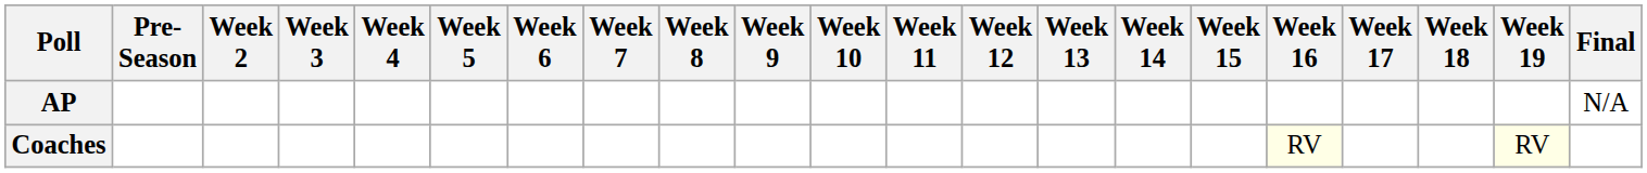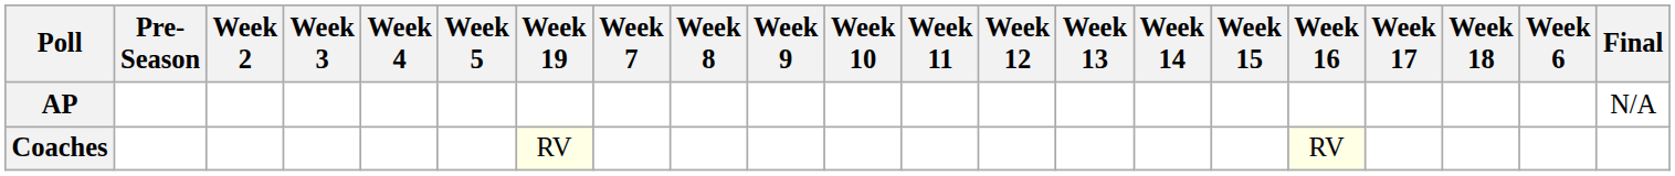columns swapped: Week 6 <-> Week 19
